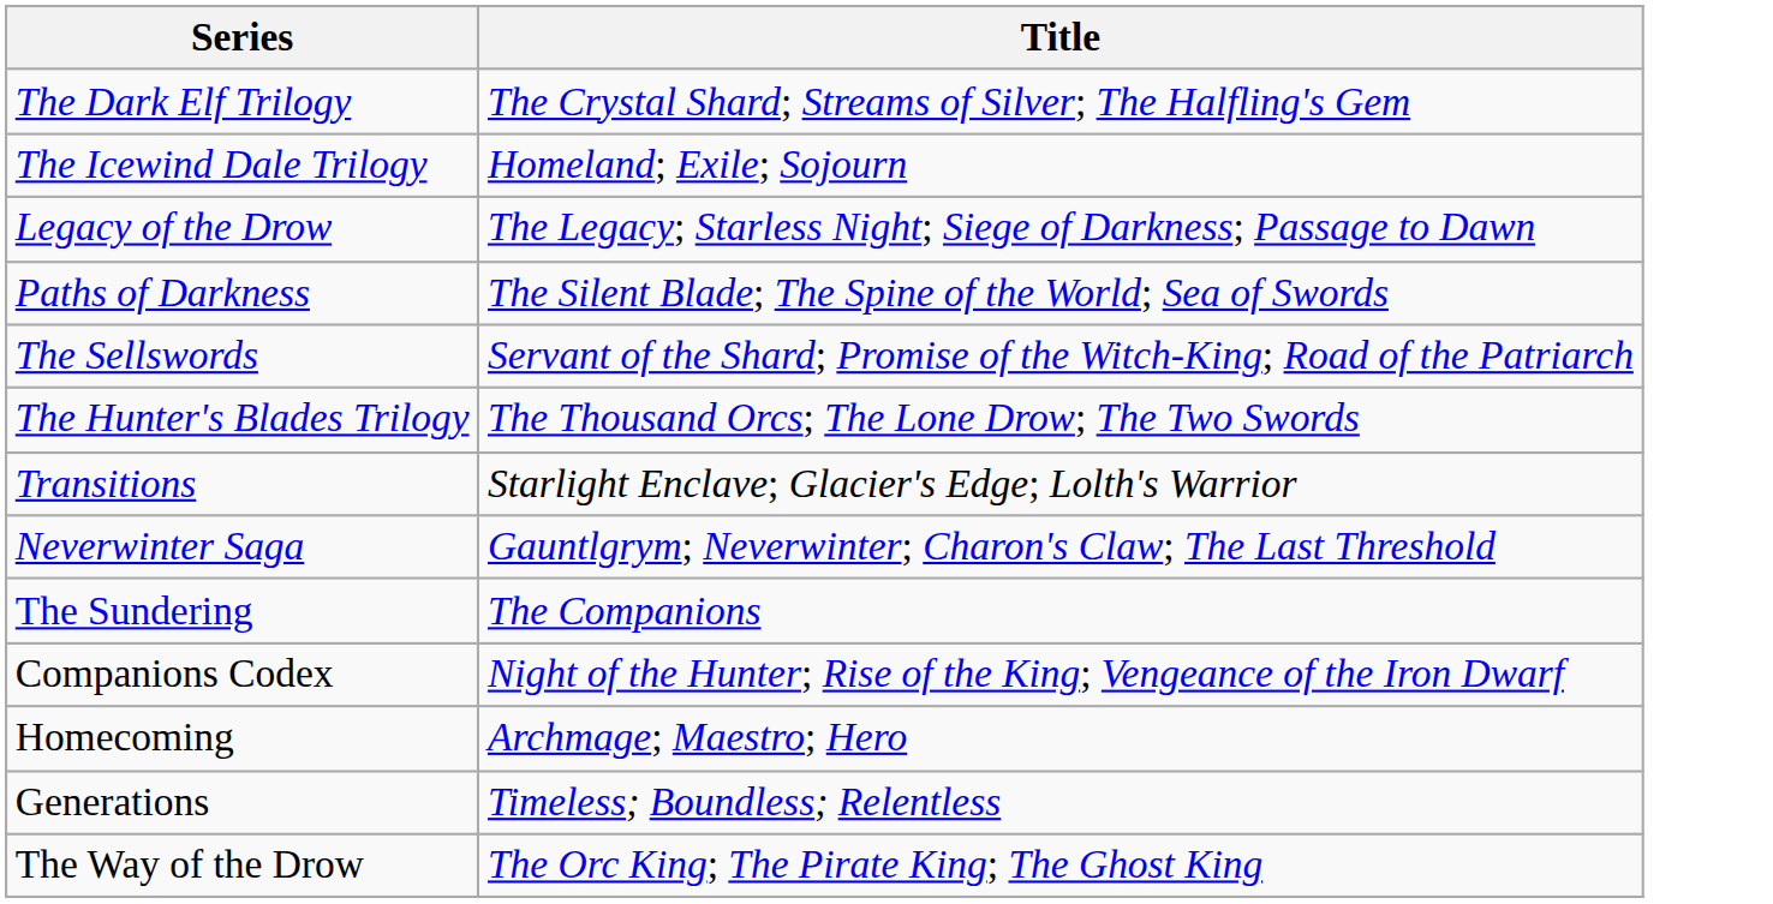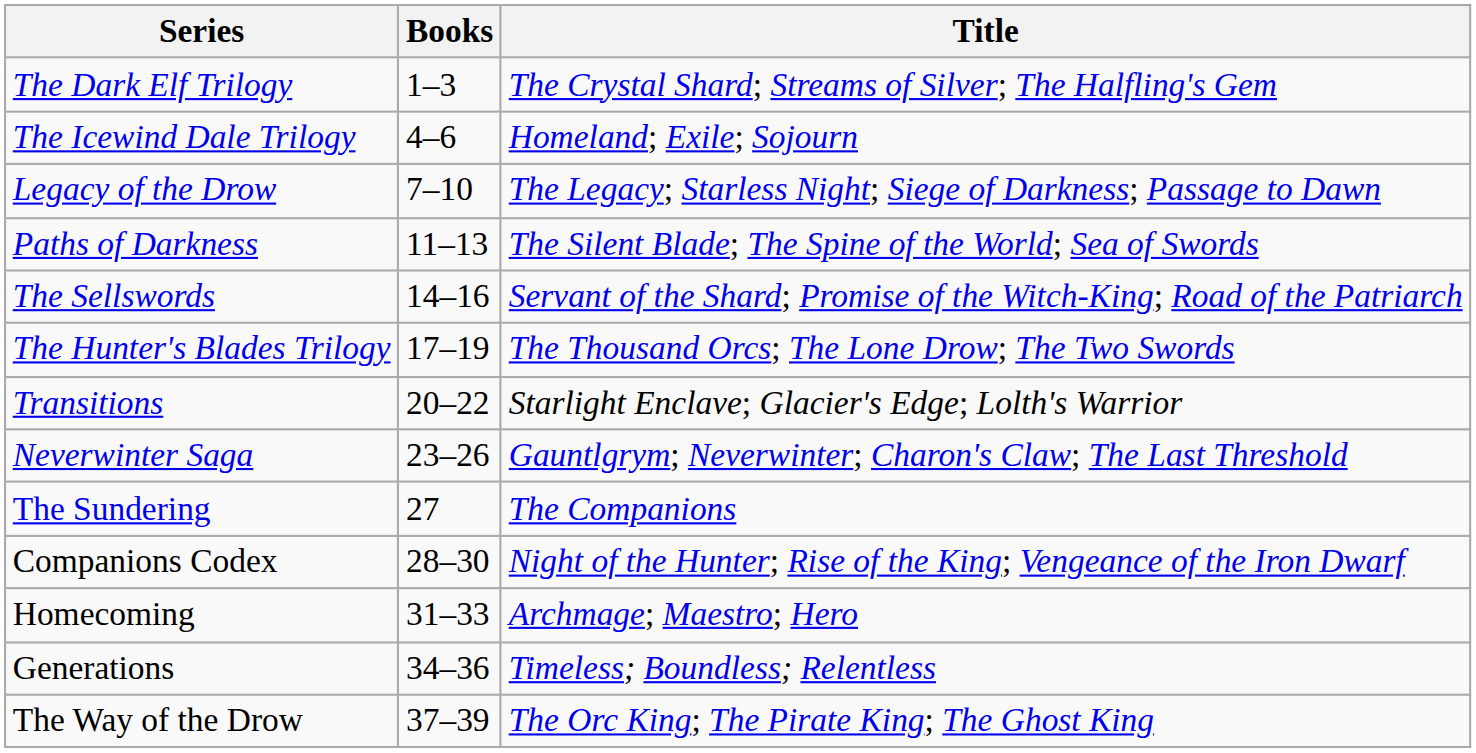+ column: Books | 1–3 | 4–6 | 7–10 | 11–13 | 14–16 | 17–19 | 20–22 | 23–26 | 27 | 28–30 | 31–33 | 34–36 | 37–39
